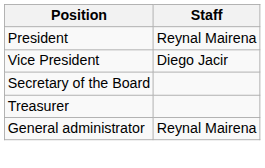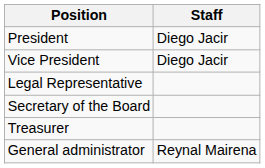President | Staff: Reynal Mairena -> Diego Jacir
+ row: Legal Representative
